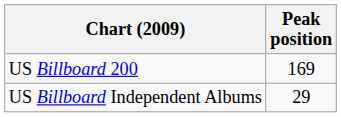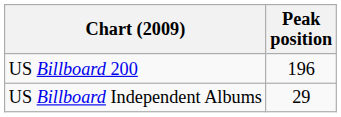US Billboard 200 | Peak position: 169 -> 196
